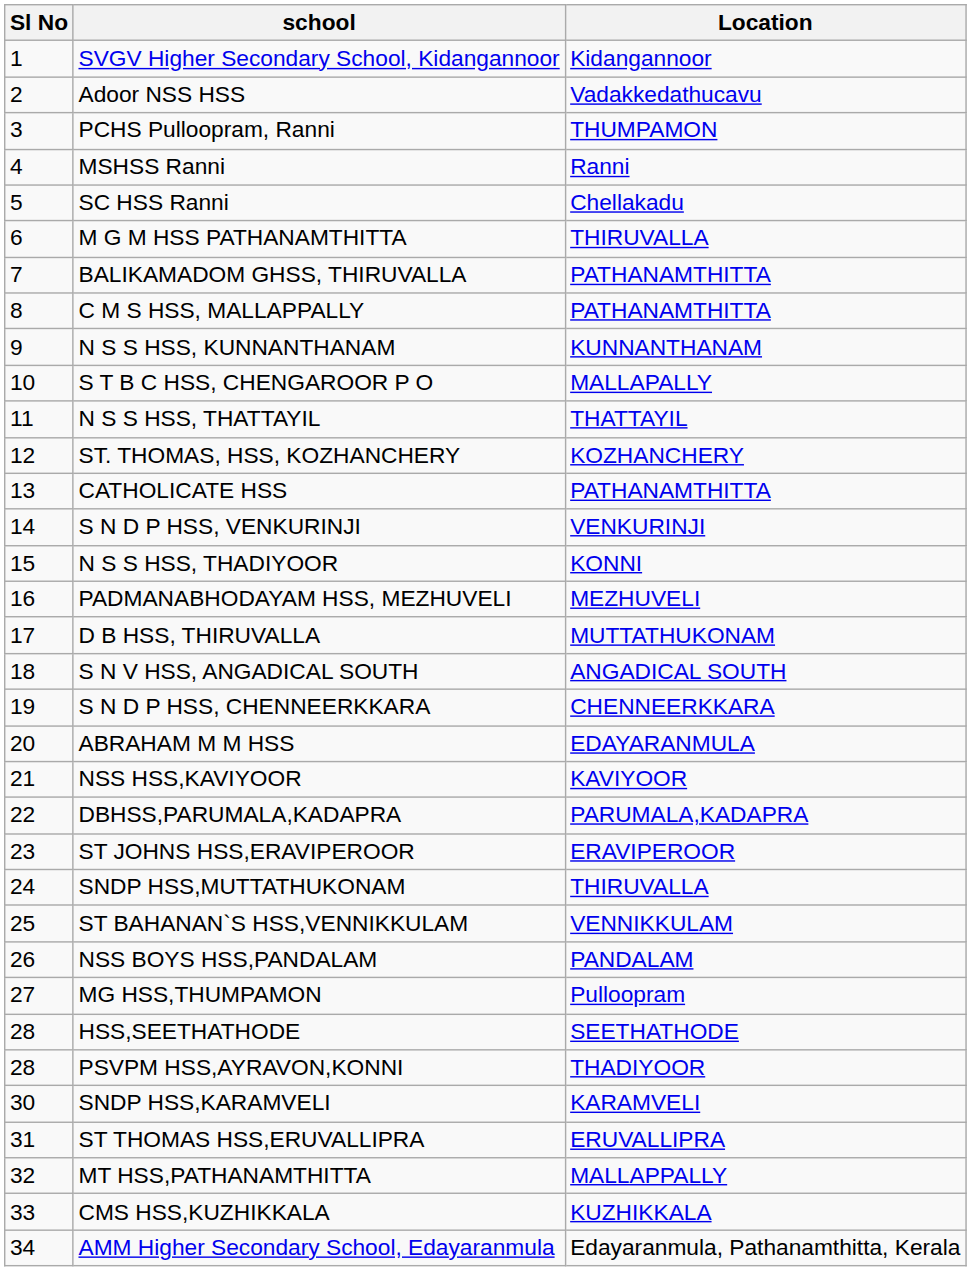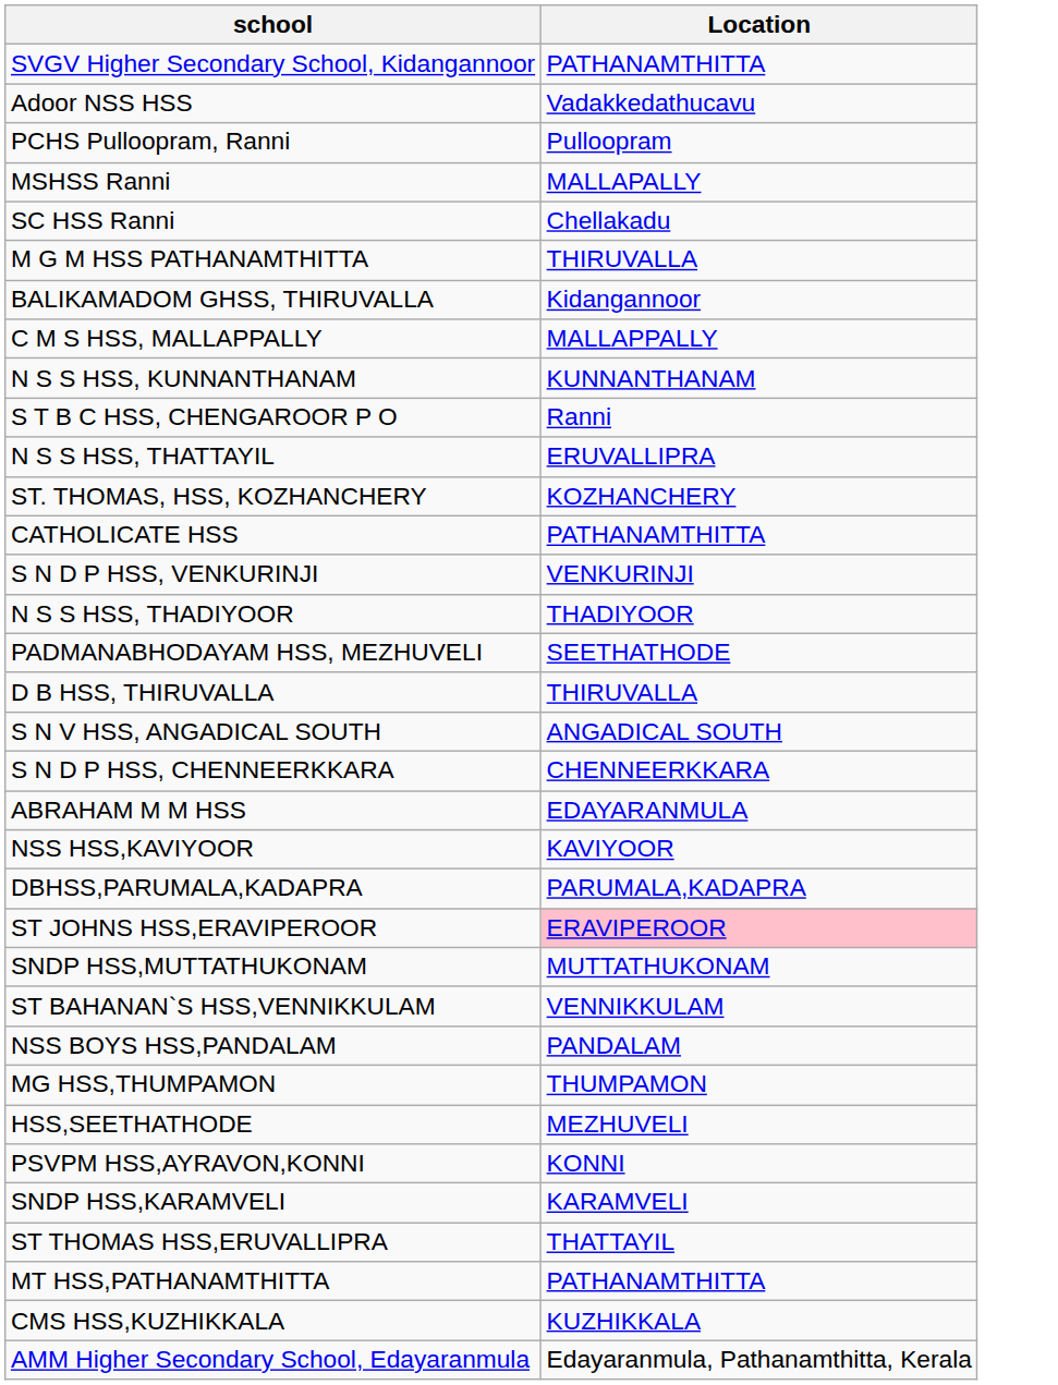- column: Sl No | 1 | 2 | 3 | 4 | 5 | 6 | 7 | 8 | 9 | 10 | 11 | 12 | 13 | 14 | 15 | 16 | 17 | 18 | 19 | 20 | 21 | 22 | 23 | 24 | 25 | 26 | 27 | 28 | 28 | 30 | 31 | 32 | 33 | 34
SVGV Higher Secondary School, Kidangannoor | Location: Kidangannoor -> PATHANAMTHITTA
PCHS Pulloopram, Ranni | Location: THUMPAMON -> Pulloopram
MSHSS Ranni | Location: Ranni -> MALLAPALLY
BALIKAMADOM GHSS, THIRUVALLA | Location: PATHANAMTHITTA -> Kidangannoor
C M S HSS, MALLAPPALLY | Location: PATHANAMTHITTA -> MALLAPPALLY
S T B C HSS, CHENGAROOR P O | Location: MALLAPALLY -> Ranni
N S S HSS, THATTAYIL | Location: THATTAYIL -> ERUVALLIPRA
N S S HSS, THADIYOOR | Location: KONNI -> THADIYOOR
PADMANABHODAYAM HSS, MEZHUVELI | Location: MEZHUVELI -> SEETHATHODE
D B HSS, THIRUVALLA | Location: MUTTATHUKONAM -> THIRUVALLA
ST JOHNS HSS,ERAVIPEROOR | Location: no background -> pink background
SNDP HSS,MUTTATHUKONAM | Location: THIRUVALLA -> MUTTATHUKONAM
MG HSS,THUMPAMON | Location: Pulloopram -> THUMPAMON
HSS,SEETHATHODE | Location: SEETHATHODE -> MEZHUVELI
PSVPM HSS,AYRAVON,KONNI | Location: THADIYOOR -> KONNI
ST THOMAS HSS,ERUVALLIPRA | Location: ERUVALLIPRA -> THATTAYIL
MT HSS,PATHANAMTHITTA | Location: MALLAPPALLY -> PATHANAMTHITTA
